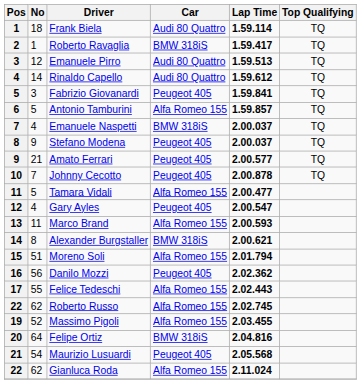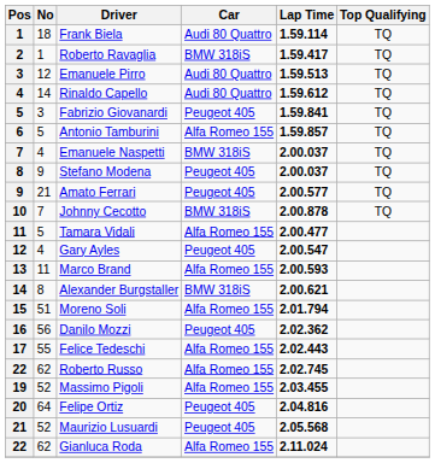Johnny Cecotto | Car: Peugeot 405 -> BMW 318iS
Felipe Ortiz | Car: BMW 318iS -> Peugeot 405
Maurizio Lusuardi | No: 54 -> 52
